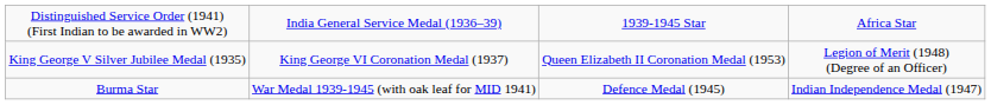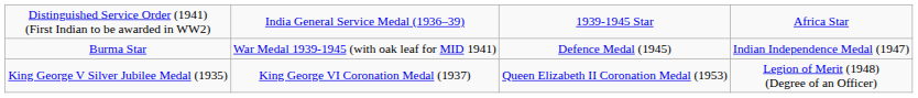rows swapped: Burma Star <-> King George V Silver Jubilee Medal (1935)
